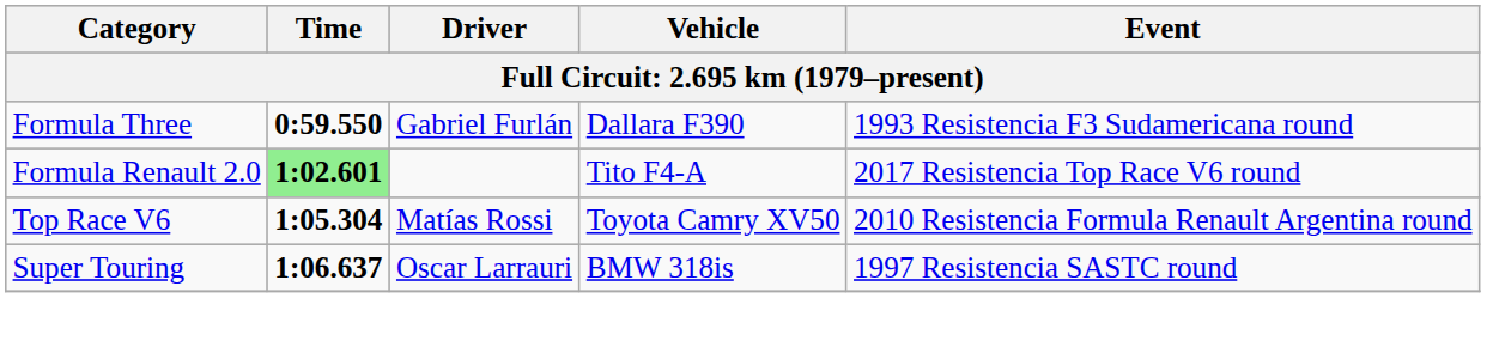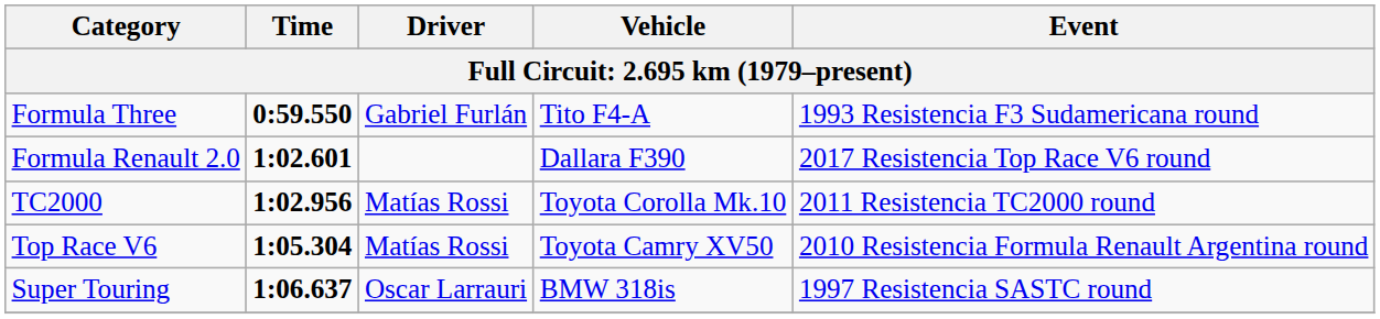Formula Three | Vehicle: Dallara F390 -> Tito F4-A
Formula Renault 2.0 | Time: lightgreen background -> no background
Formula Renault 2.0 | Vehicle: Tito F4-A -> Dallara F390
+ row: TC2000 | 1:02.956 | Matías Rossi | Toyota Corolla Mk.10 | 2011 Resistencia TC2000 round
